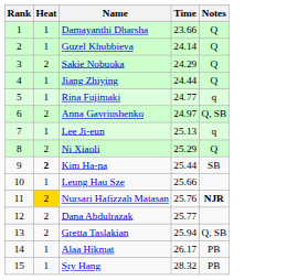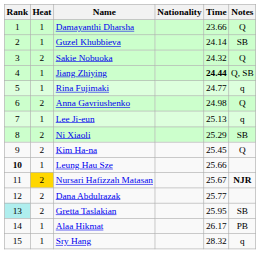+ column: Nationality
Guzel Khubbieva | Notes: Q -> SB
Sakie Nobuoka | Time: 24.29 -> 24.32
Jiang Zhiying | Time: normal -> bold
Jiang Zhiying | Notes: Q -> Q, SB
Anna Gavriushenko | Time: 24.97 -> 24.98
Anna Gavriushenko | Notes: Q, SB -> Q
Ni Xiaoli | Notes: Q -> SB
Kim Ha-na | Heat: bold -> normal
Kim Ha-na | Time: 25.44 -> 25.45
Kim Ha-na | Notes: SB -> Q
Leung Hau Sze | Rank: normal -> bold
Nursari Hafizzah Matasan | Time: 25.76 -> 25.67
Gretta Taslakian | Rank: no background -> paleturquoise background
Gretta Taslakian | Time: 25.94 -> 25.95
Gretta Taslakian | Notes: Q, SB -> SB
Sry Hang | Notes: PB -> q
